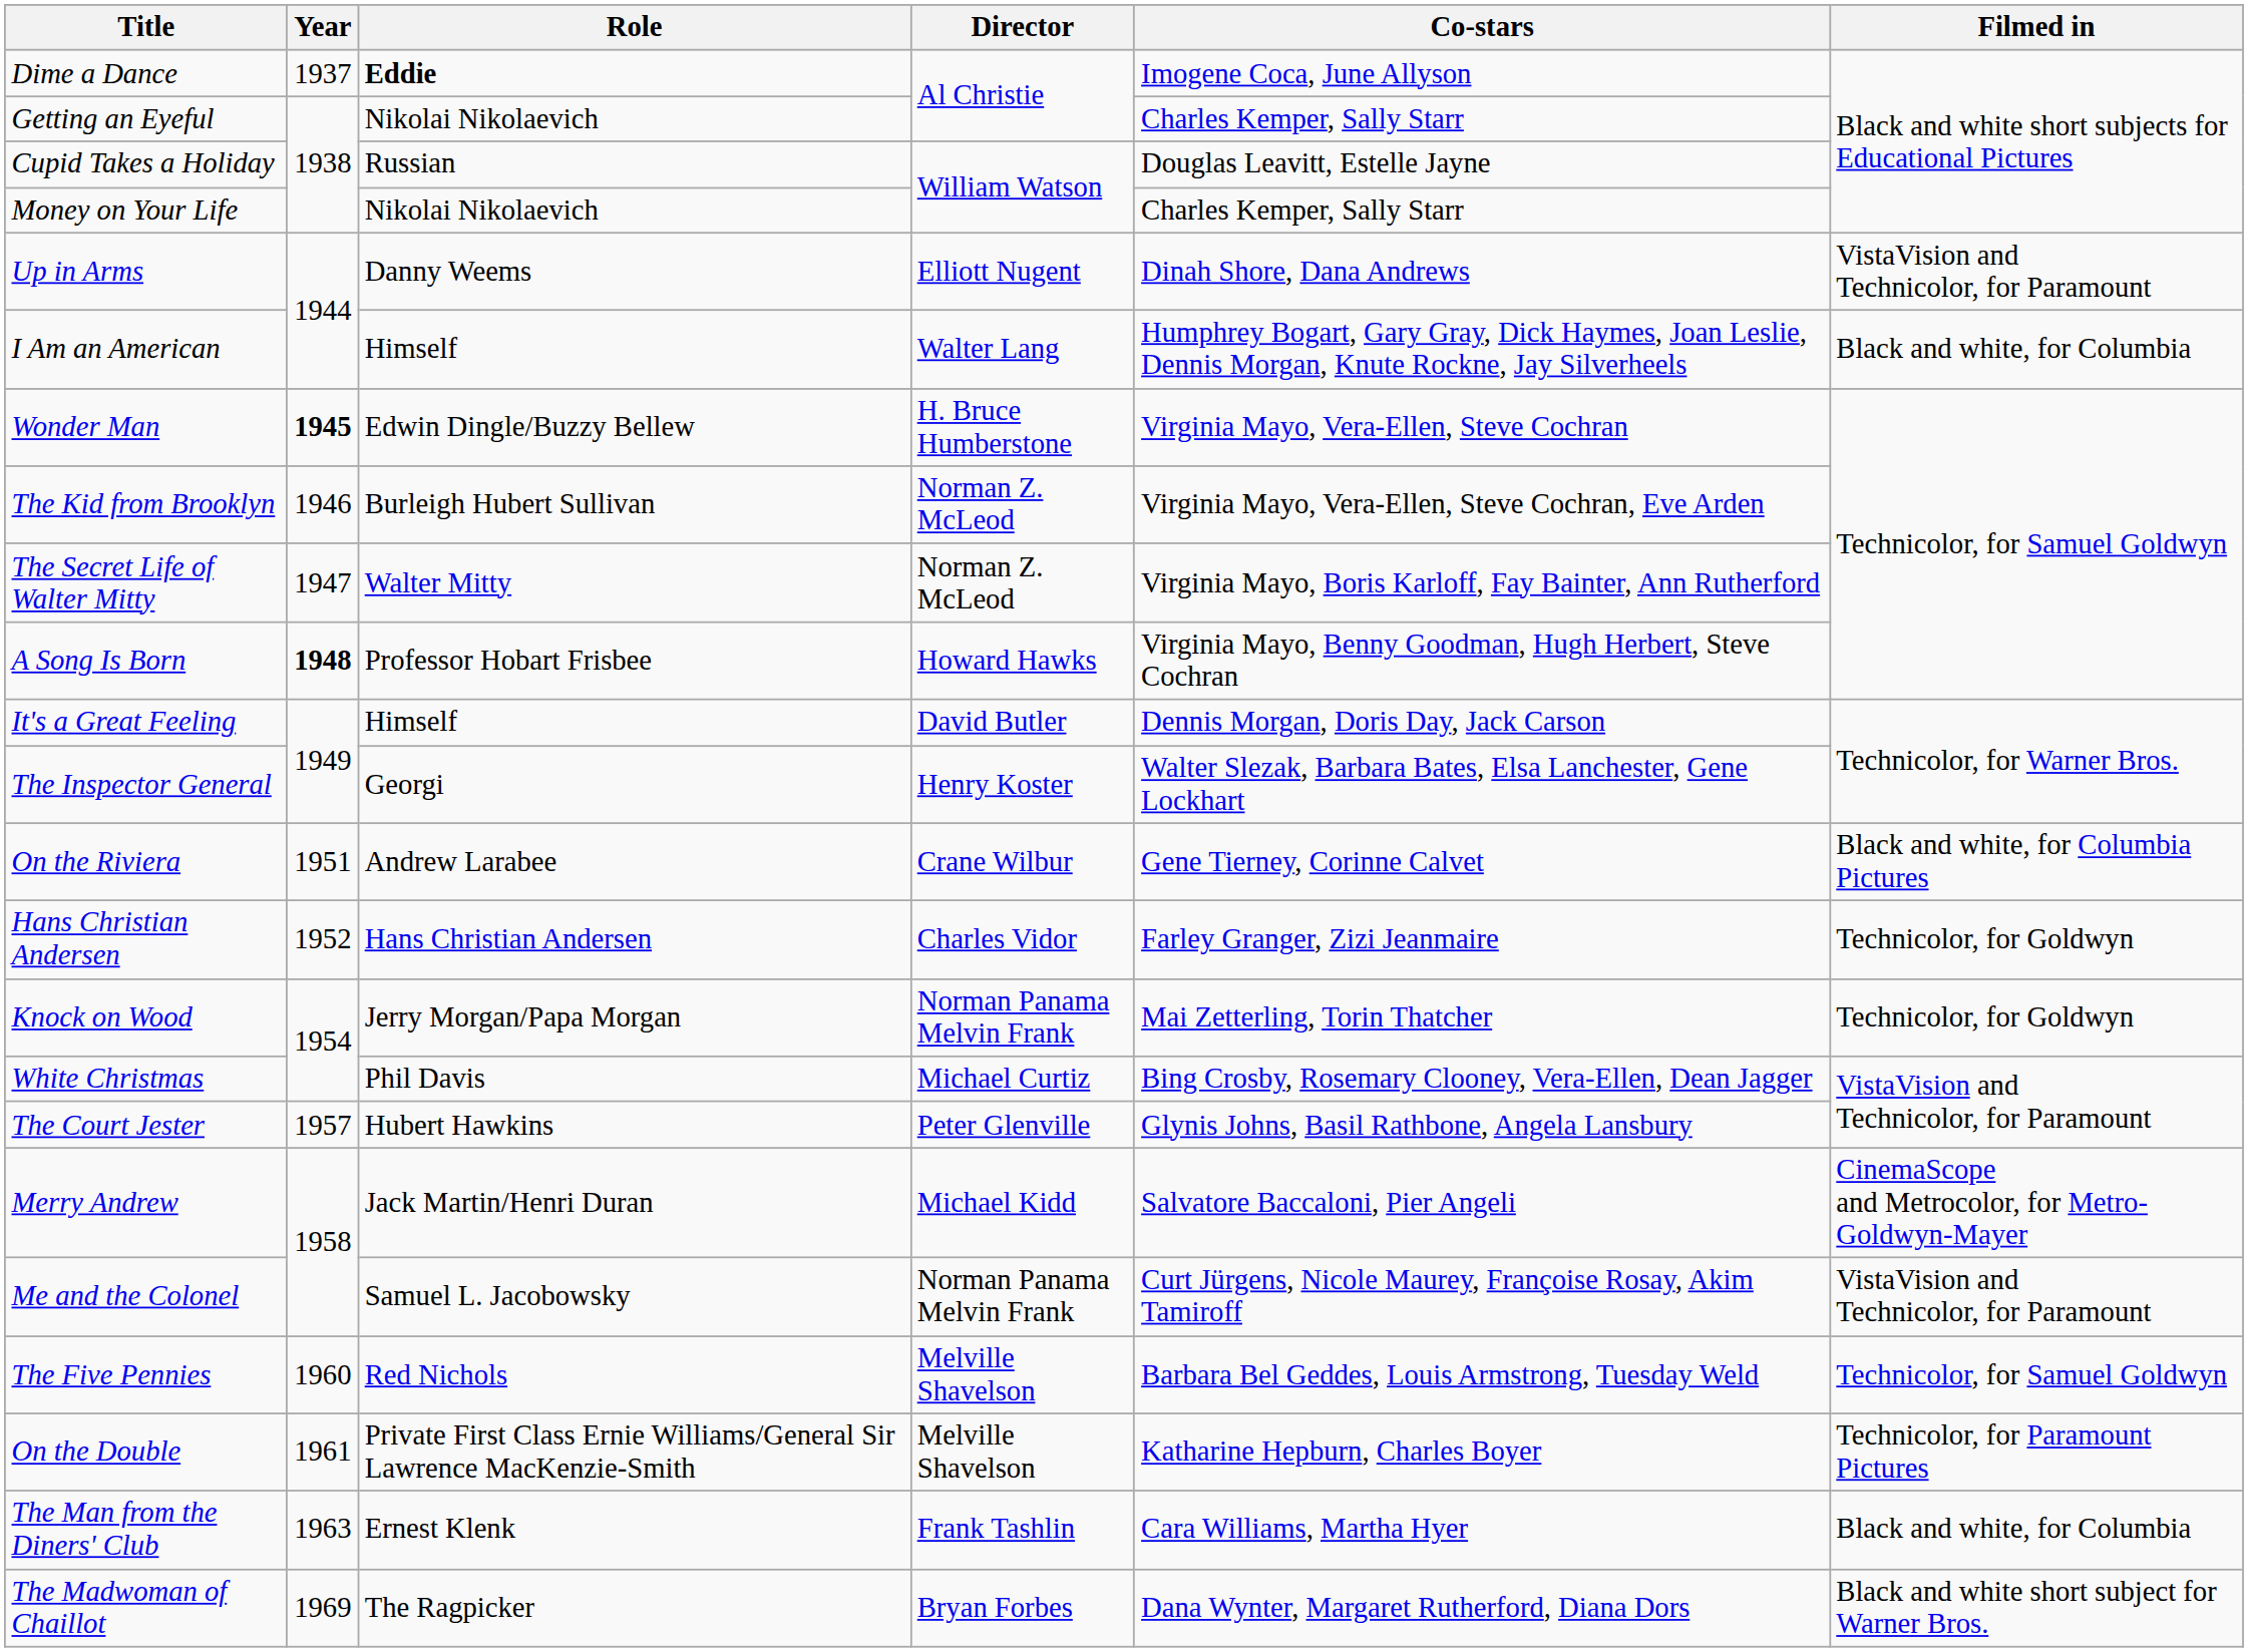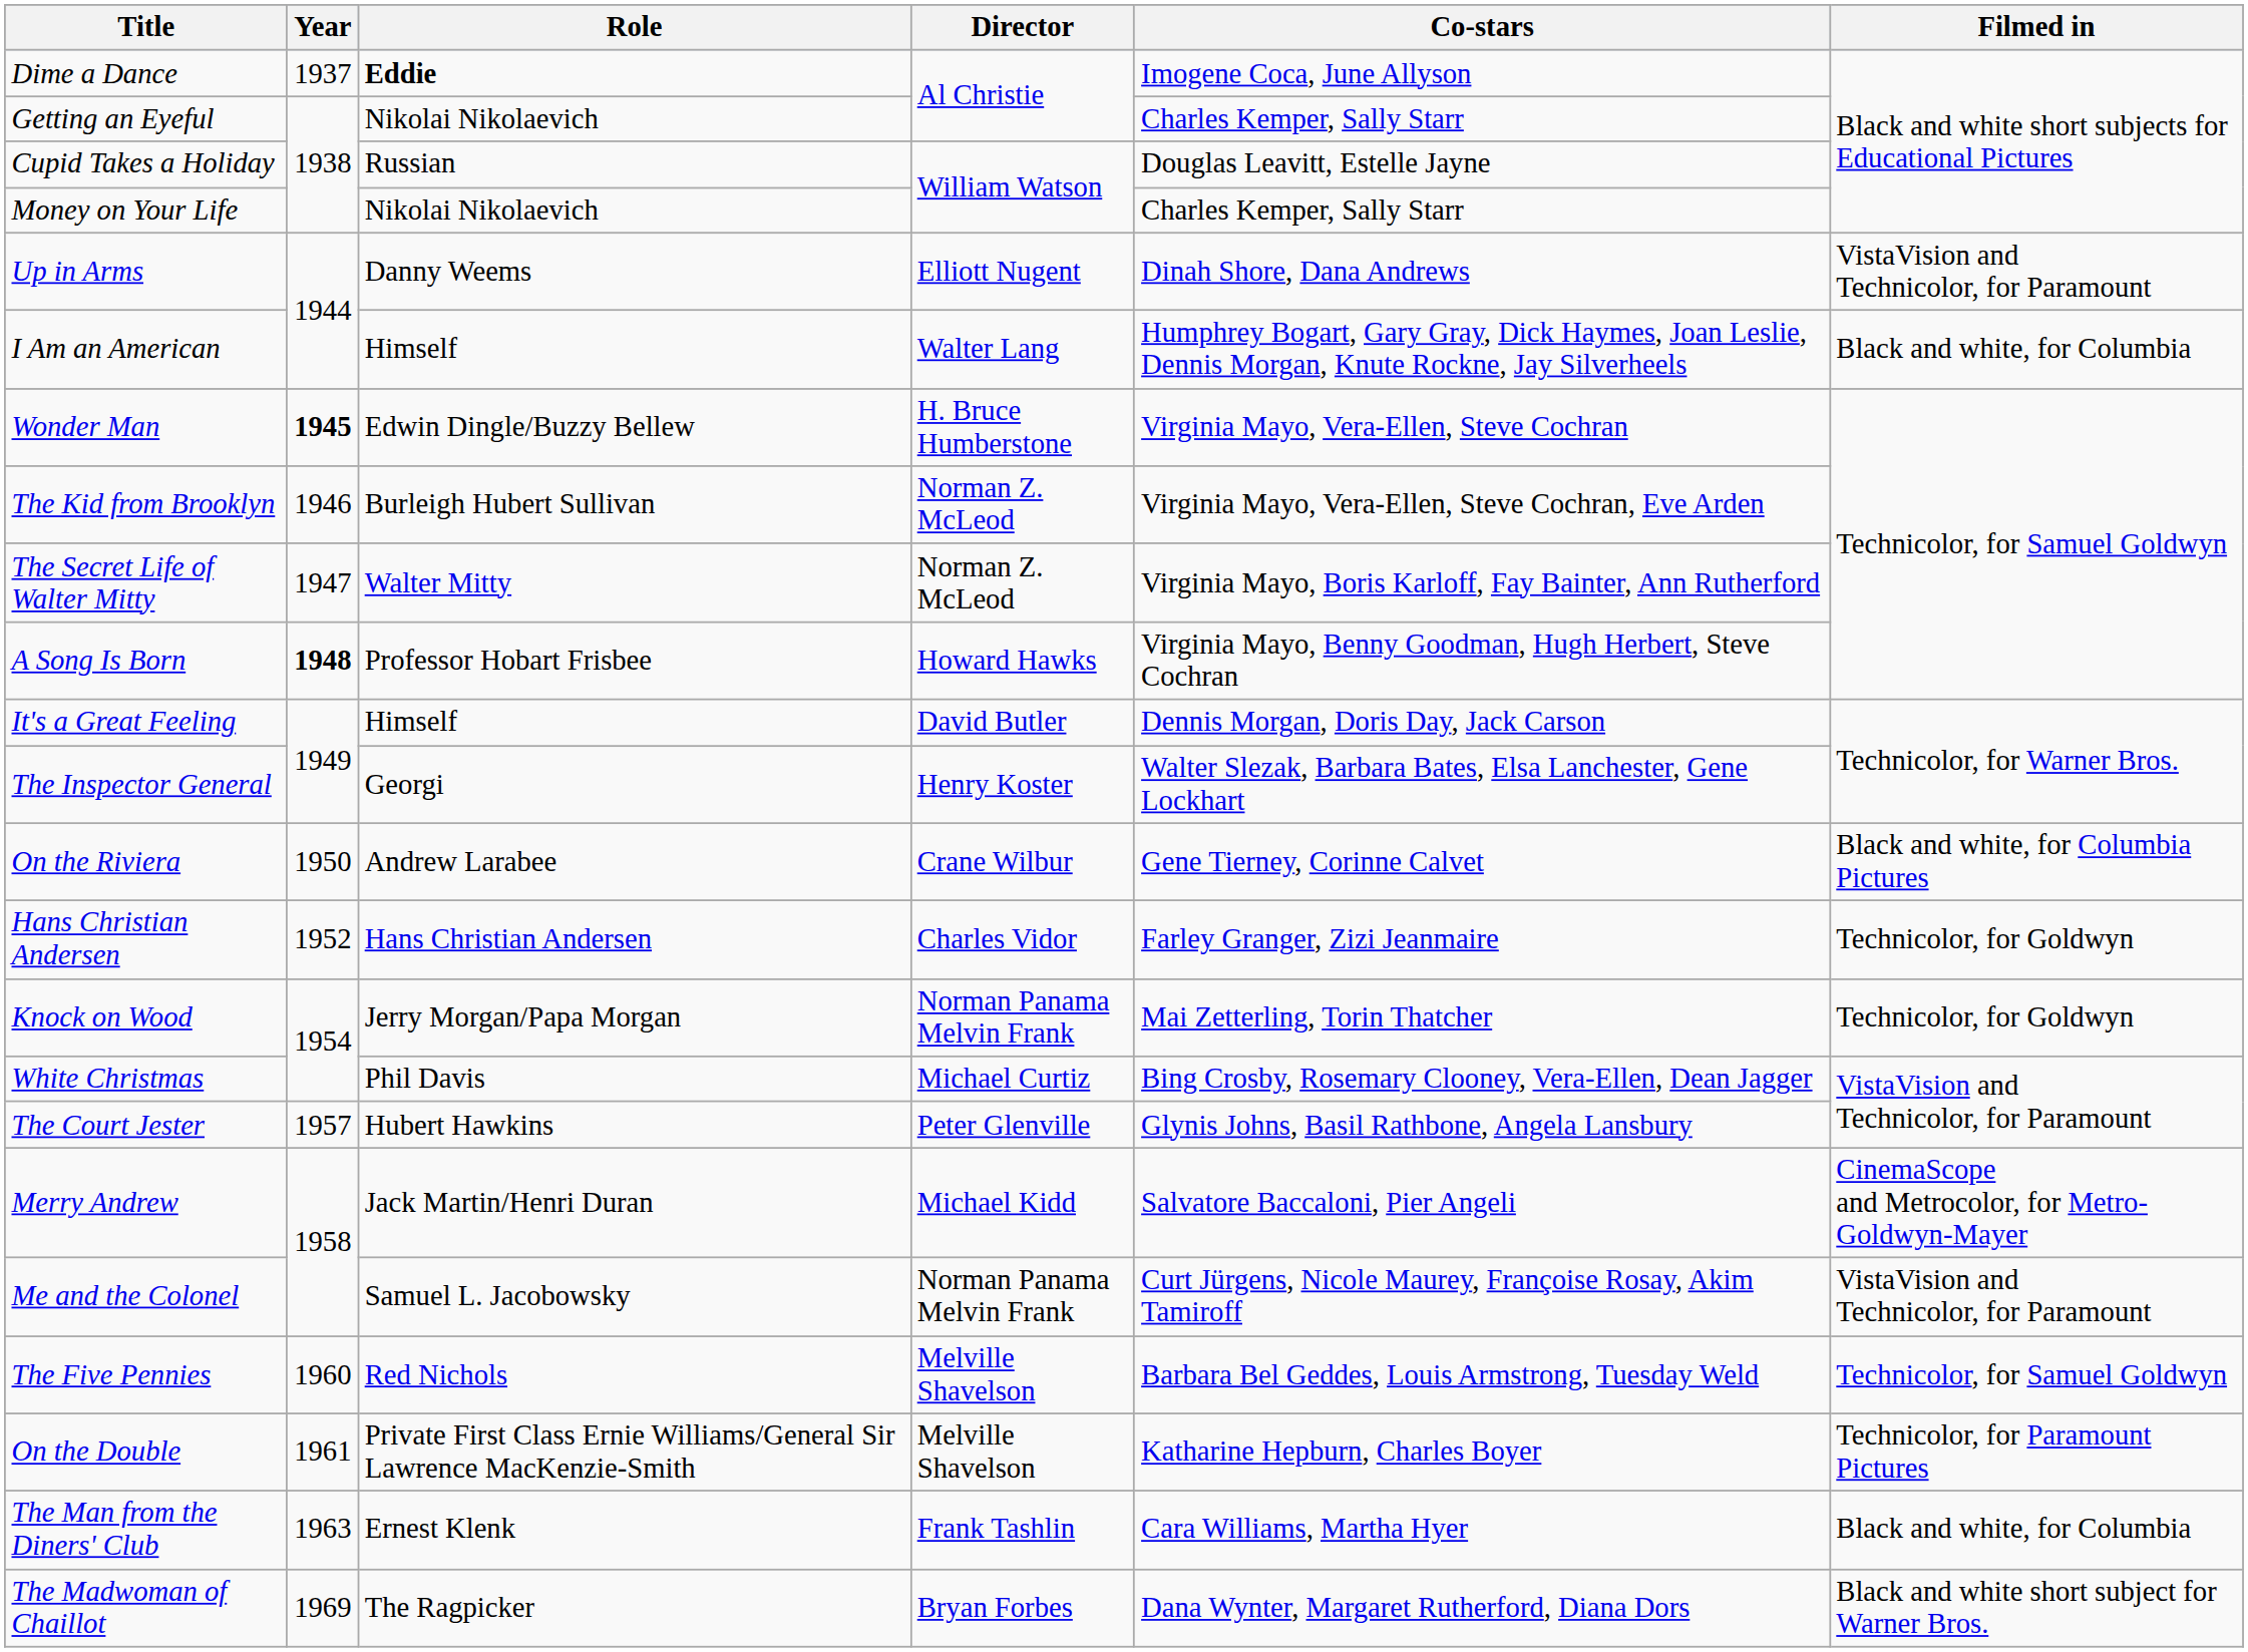On the Riviera | Year: 1951 -> 1950
